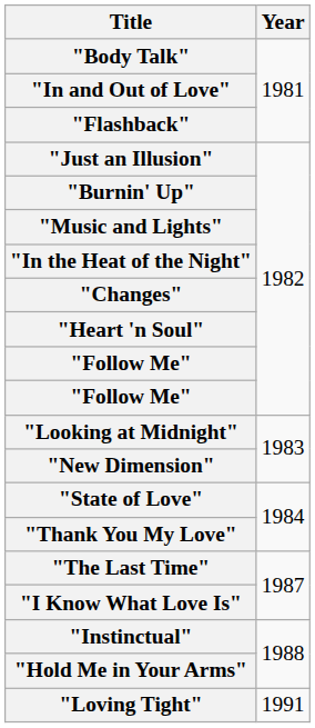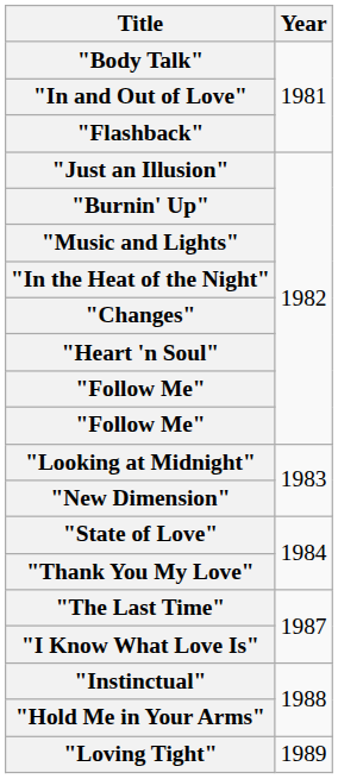"Loving Tight" | Year: 1991 -> 1989
